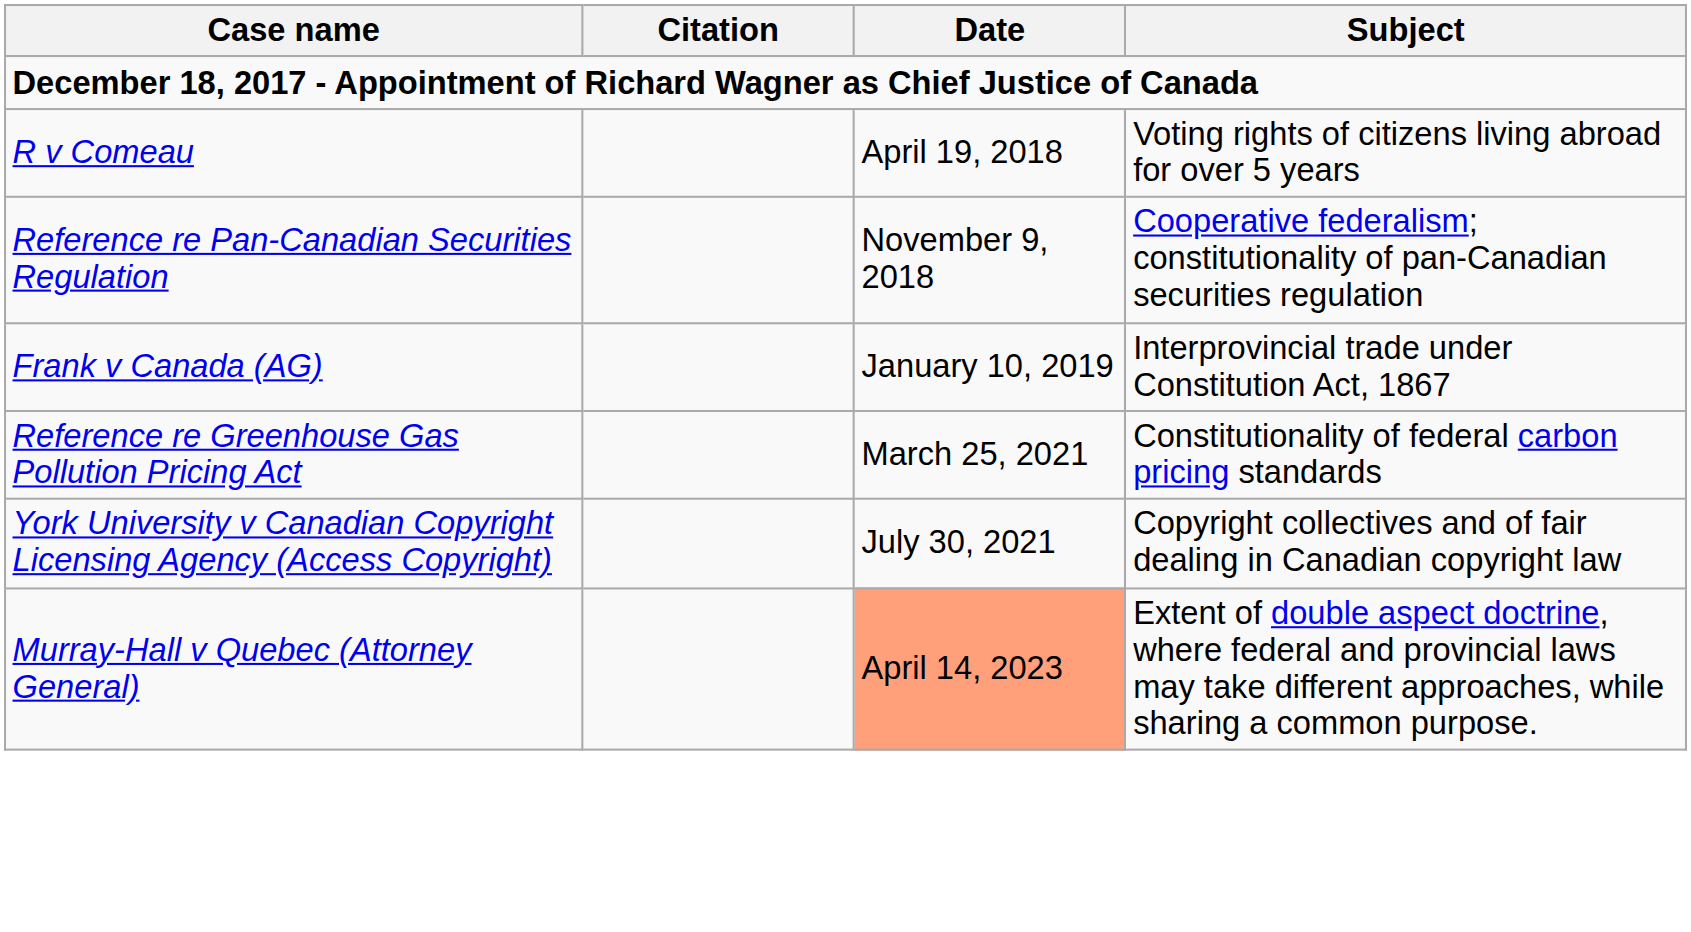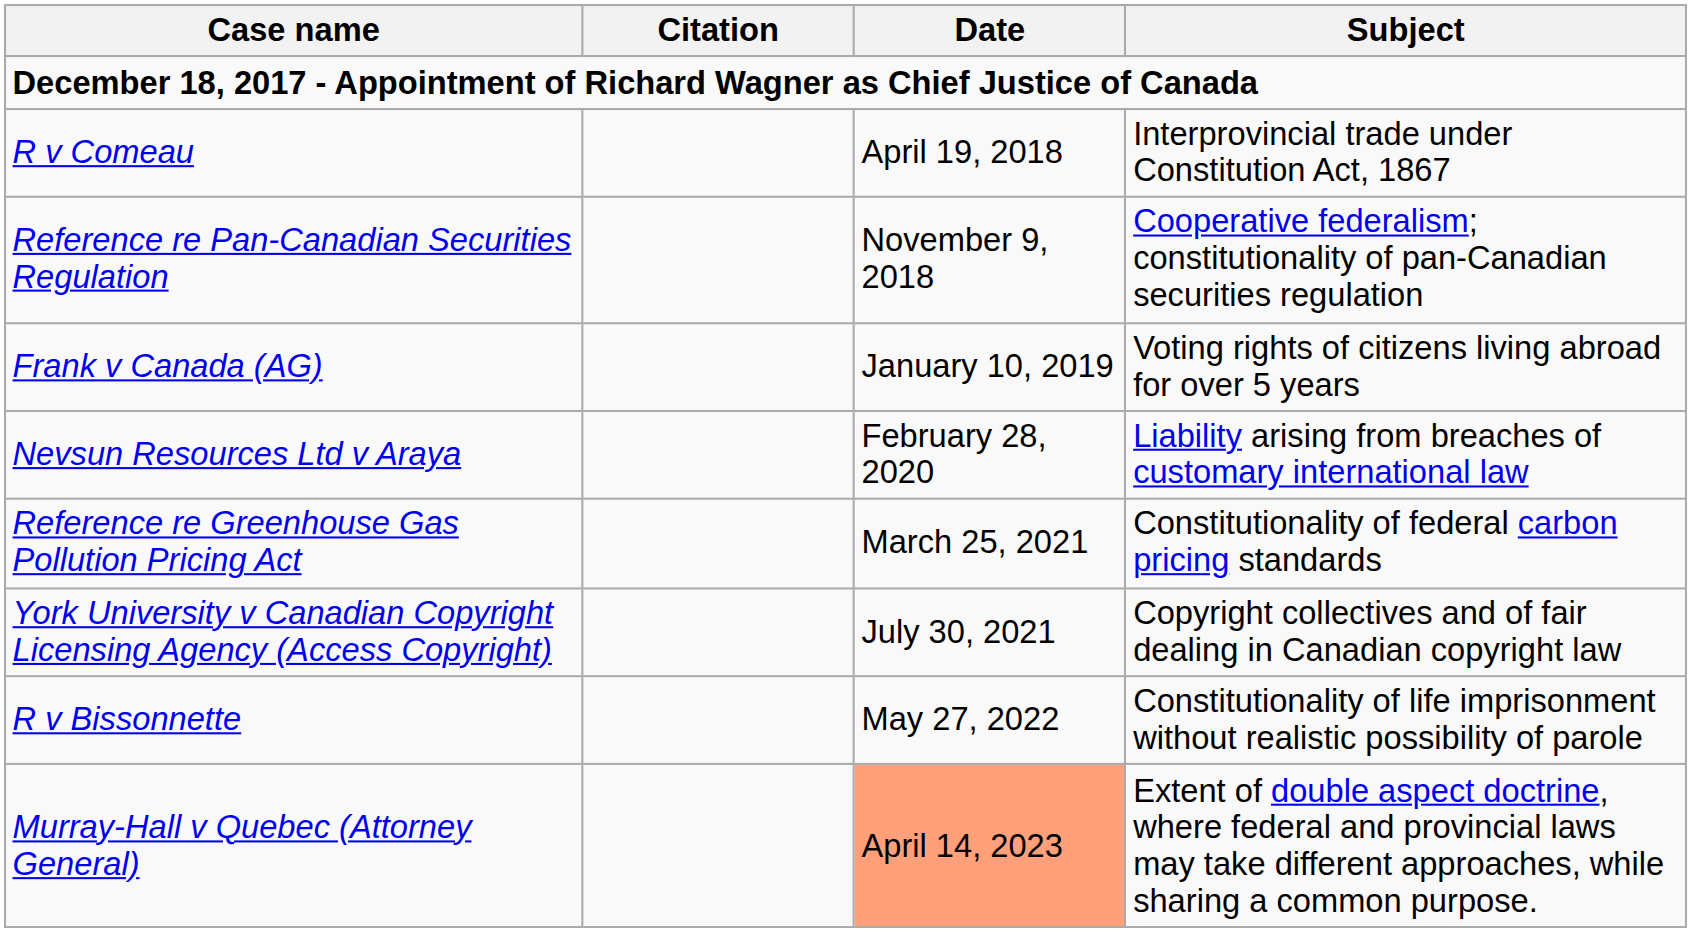R v Comeau | Subject: Voting rights of citizens living abroad for over 5 years -> Interprovincial trade under Constitution Act, 1867
Frank v Canada (AG) | Subject: Interprovincial trade under Constitution Act, 1867 -> Voting rights of citizens living abroad for over 5 years
+ row: Nevsun Resources Ltd v Araya | February 28, 2020 | Liability arising from breaches of customary international law
+ row: R v Bissonnette | May 27, 2022 | Constitutionality of life imprisonment without realistic possibility of parole
